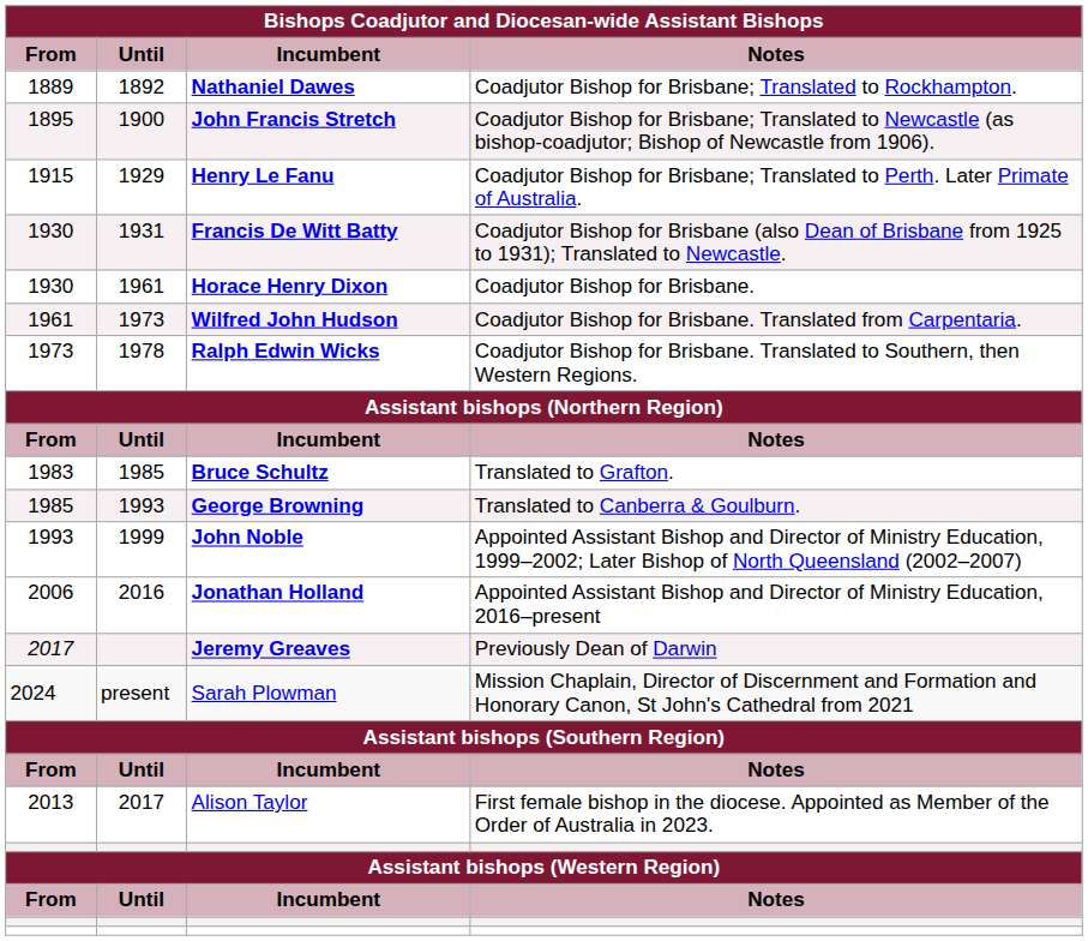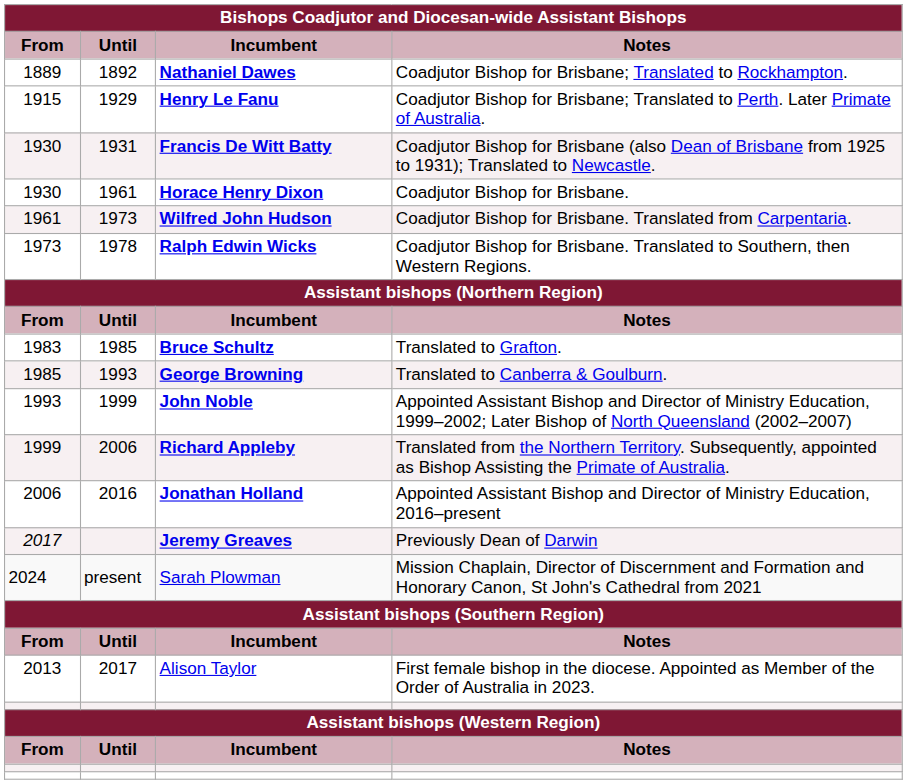- row: 1895 | 1900 | John Francis Stretch | Coadjutor Bishop for Brisbane; Translated to Newcastle (as bishop-coadjutor; Bishop of Newcastle from 1906).
+ row: 1999 | 2006 | Richard Appleby | Translated from the Northern Territory. Subsequently, appointed as Bishop Assisting the Primate of Australia.
